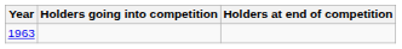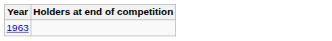- column: Holders going into competition
